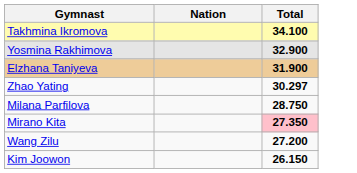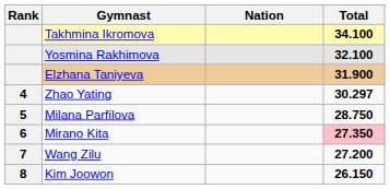+ column: Rank | 4 | 5 | 6 | 7 | 8
Yosmina Rakhimova | Total: 32.900 -> 32.100
